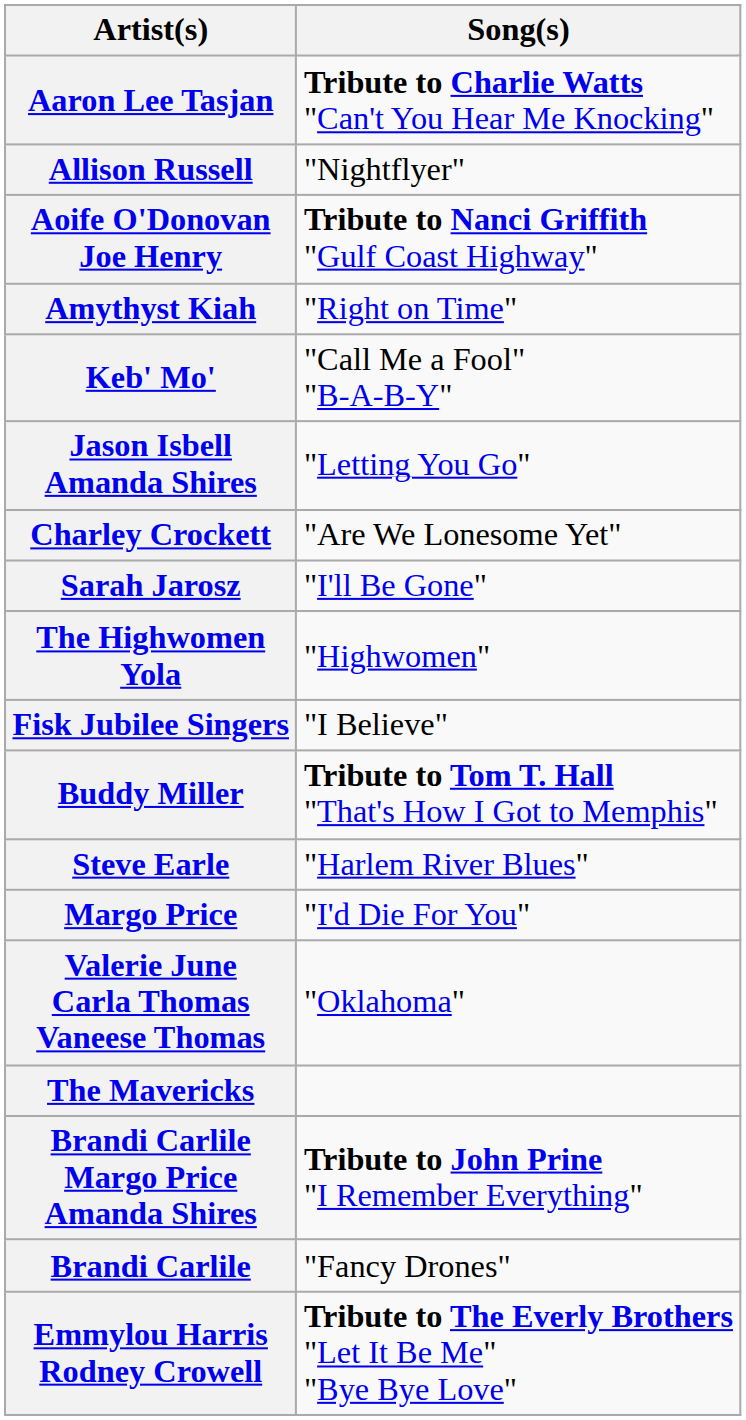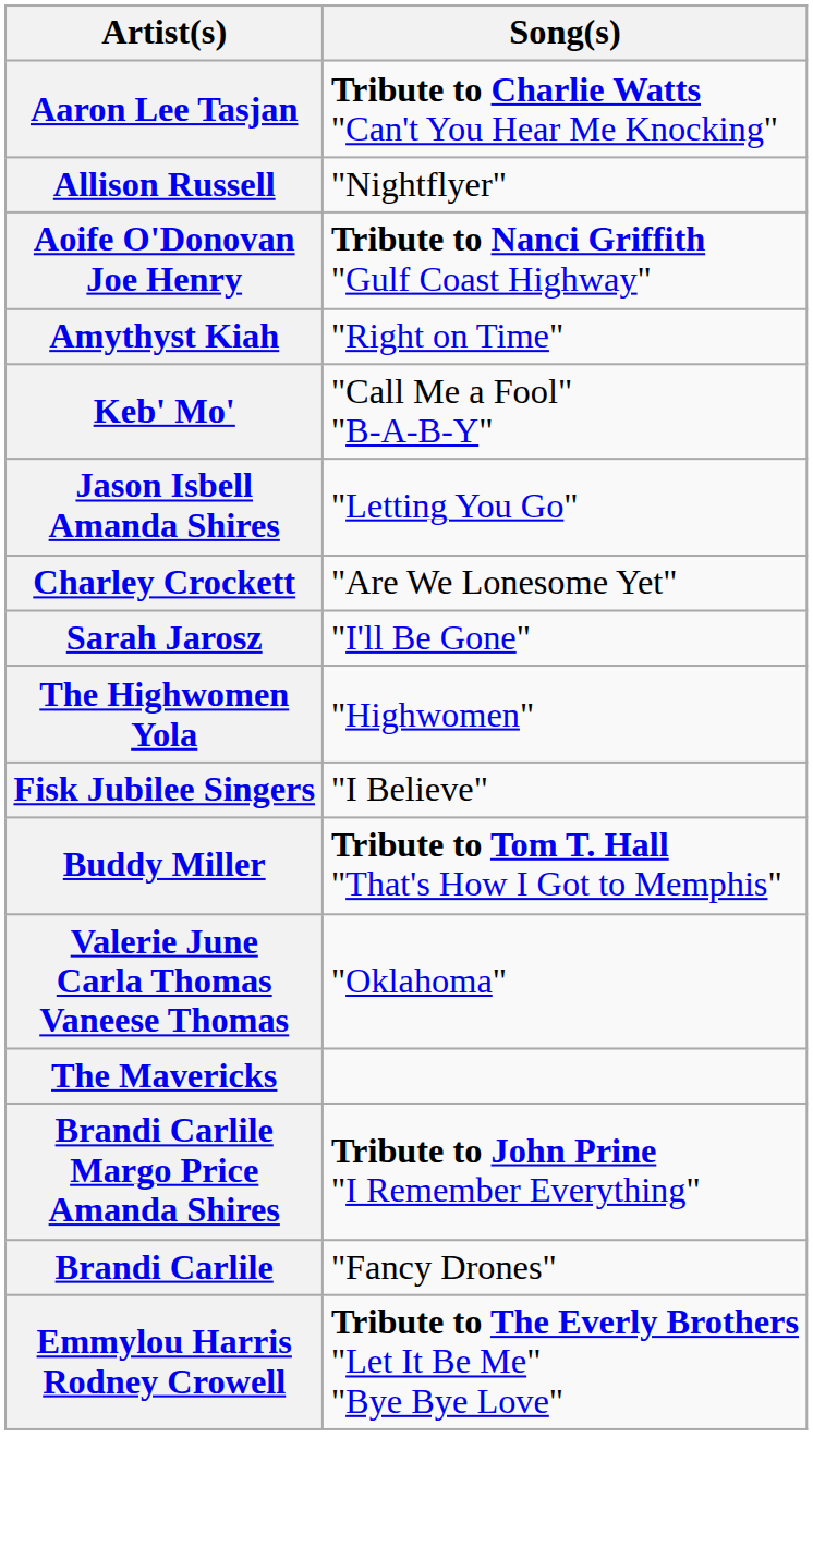- row: Steve Earle | "Harlem River Blues"
- row: Margo Price | "I'd Die For You"
